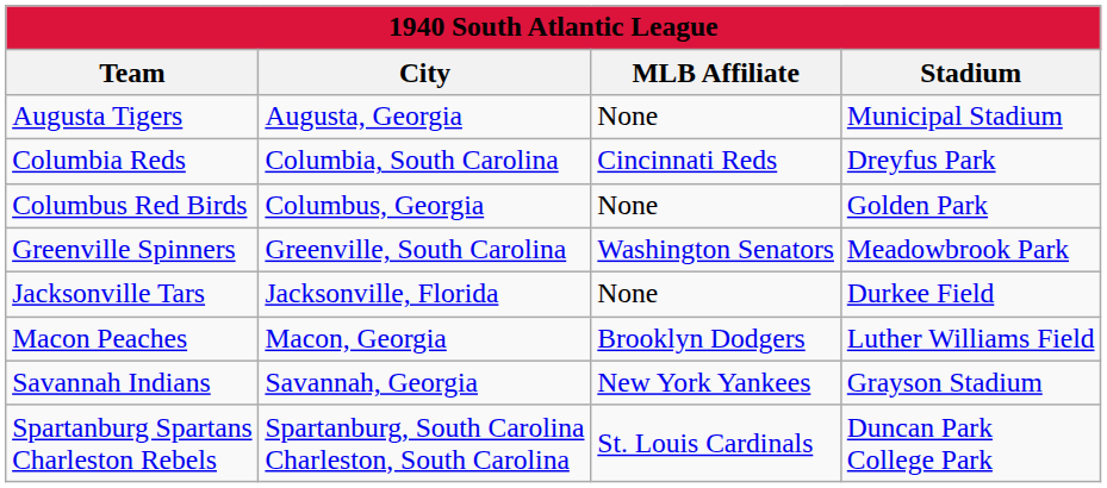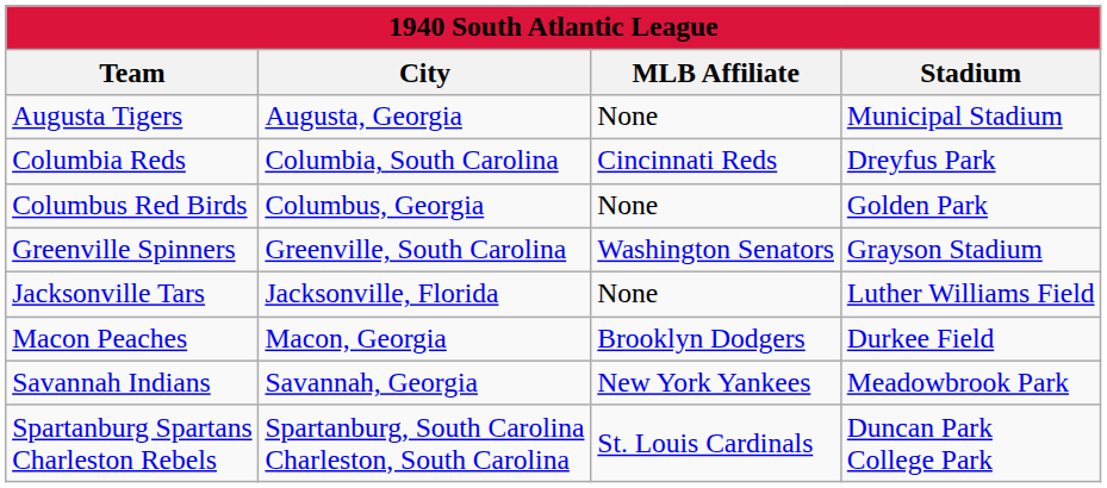Greenville Spinners | Stadium: Meadowbrook Park -> Grayson Stadium
Jacksonville Tars | Stadium: Durkee Field -> Luther Williams Field
Macon Peaches | Stadium: Luther Williams Field -> Durkee Field
Savannah Indians | Stadium: Grayson Stadium -> Meadowbrook Park
